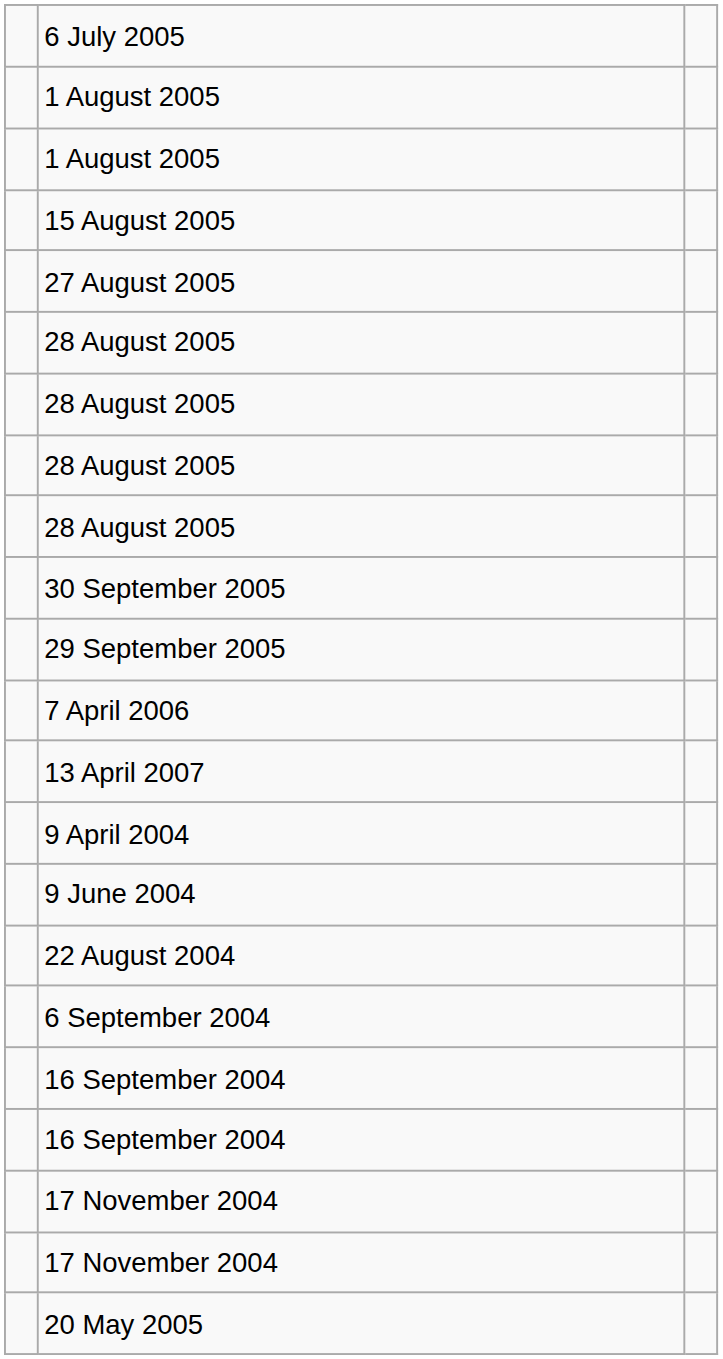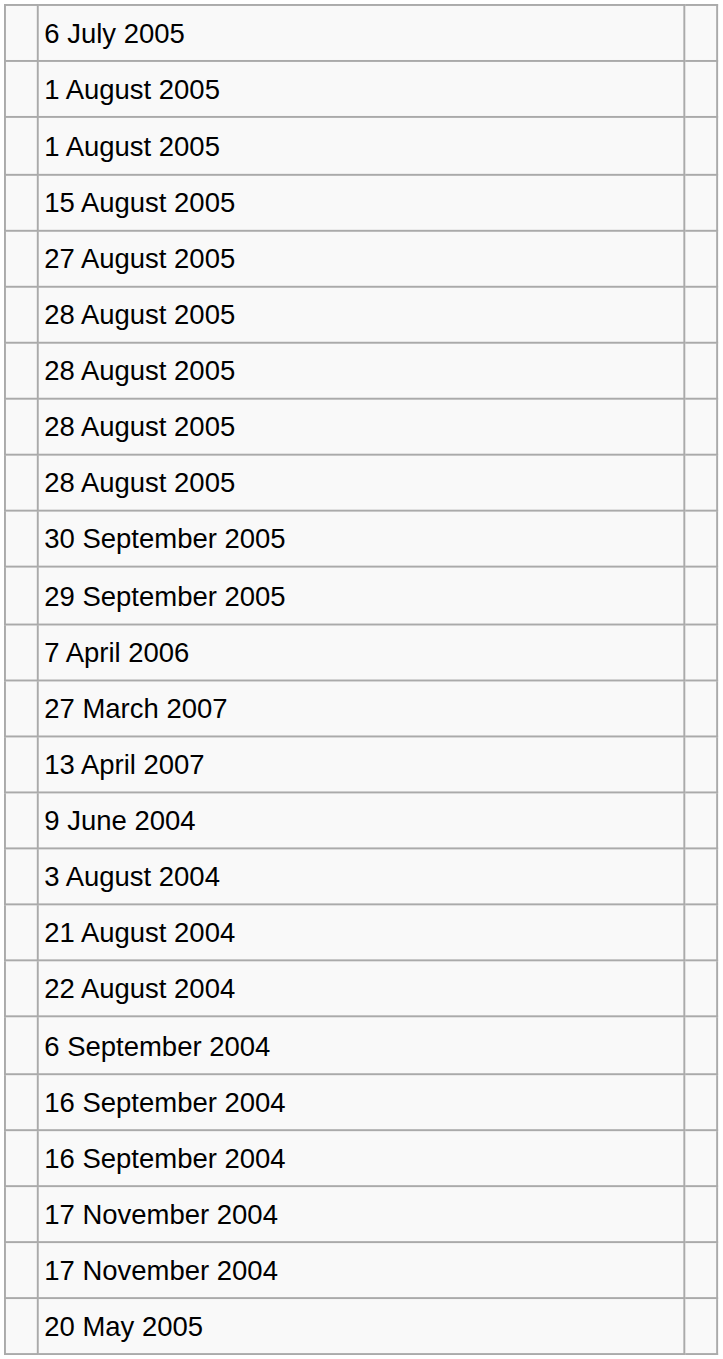+ row: 27 March 2007
- row: 9 April 2004
+ row: 3 August 2004
+ row: 21 August 2004
